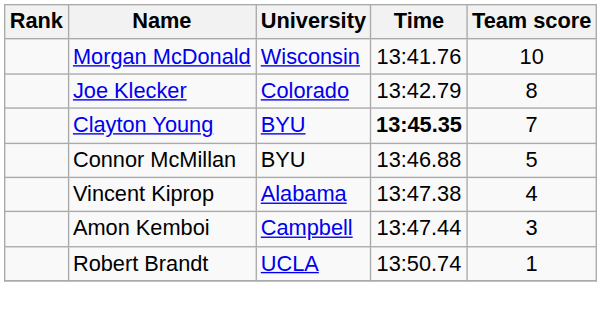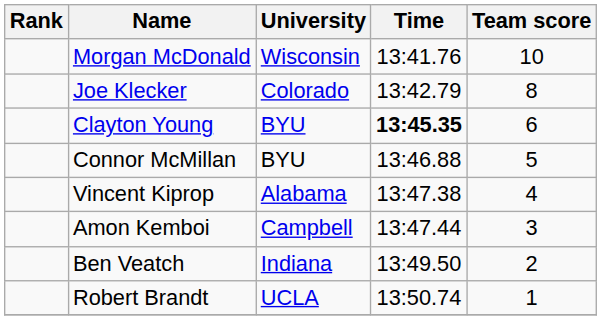Clayton Young | Team score: 7 -> 6
+ row: Ben Veatch | Indiana | 13:49.50 | 2
